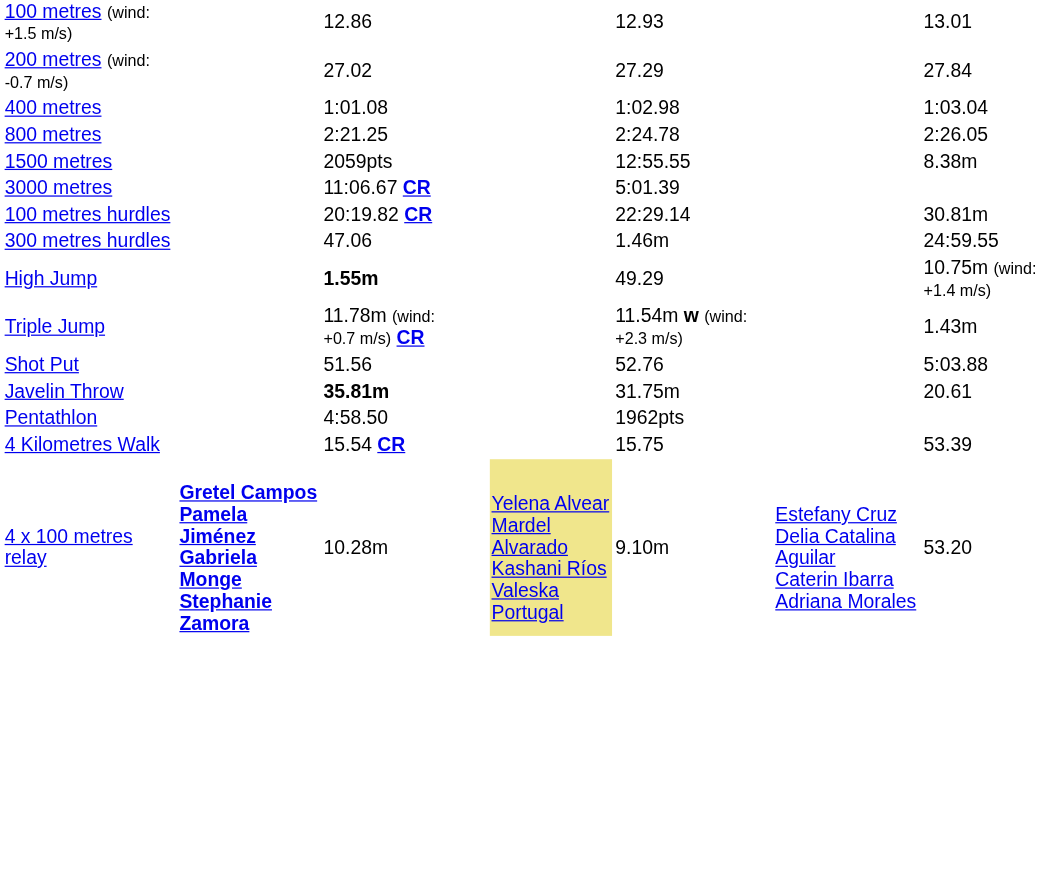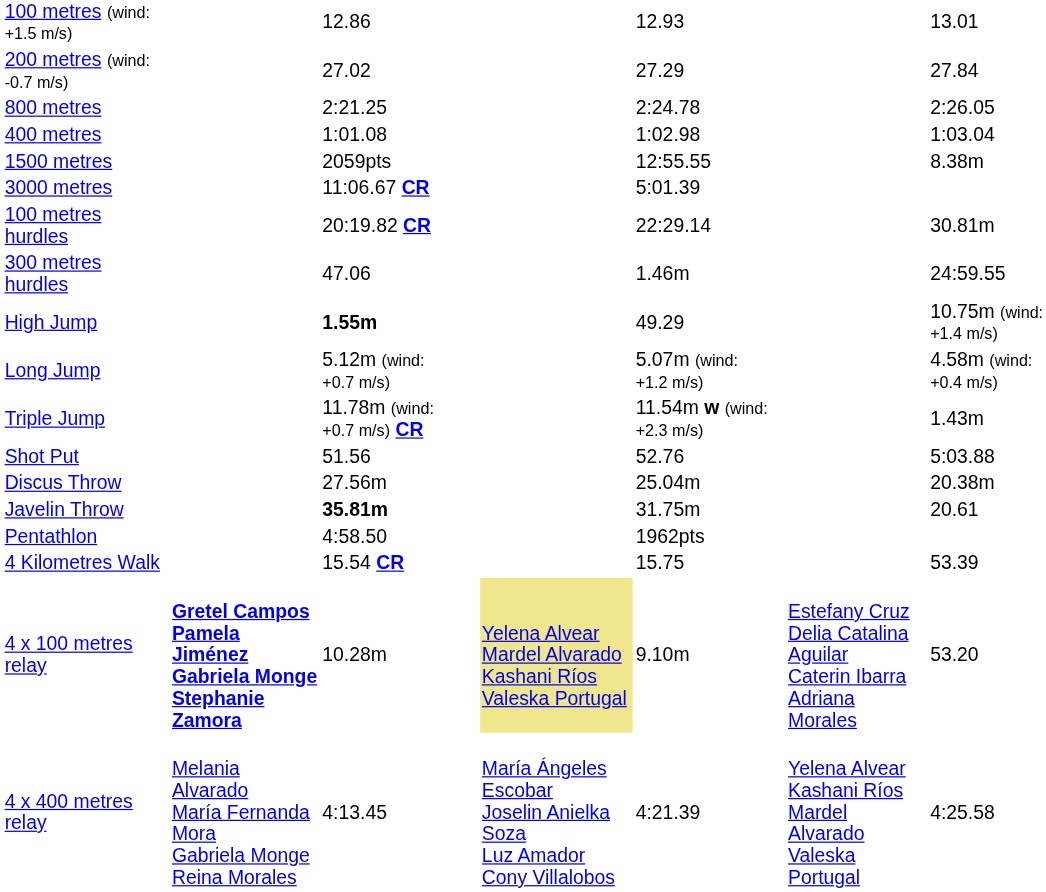rows swapped: 400 metres <-> 800 metres
+ row: Long Jump | 5.12m (wind: +0.7 m/s) | 5.07m (wind: +1.2 m/s) | 4.58m (wind: +0.4 m/s)
+ row: Discus Throw | 27.56m | 25.04m | 20.38m
+ row: 4 x 400 metres relay | Melania Alvarado María Fernanda Mora Gabriela Monge Reina Morales | 4:13.45 | María Ángeles Escobar Joselin Anielka Soza Luz Amador Cony Villalobos | 4:21.39 | Yelena Alvear Kashani Ríos Mardel Alvarado Valeska Portugal | 4:25.58
